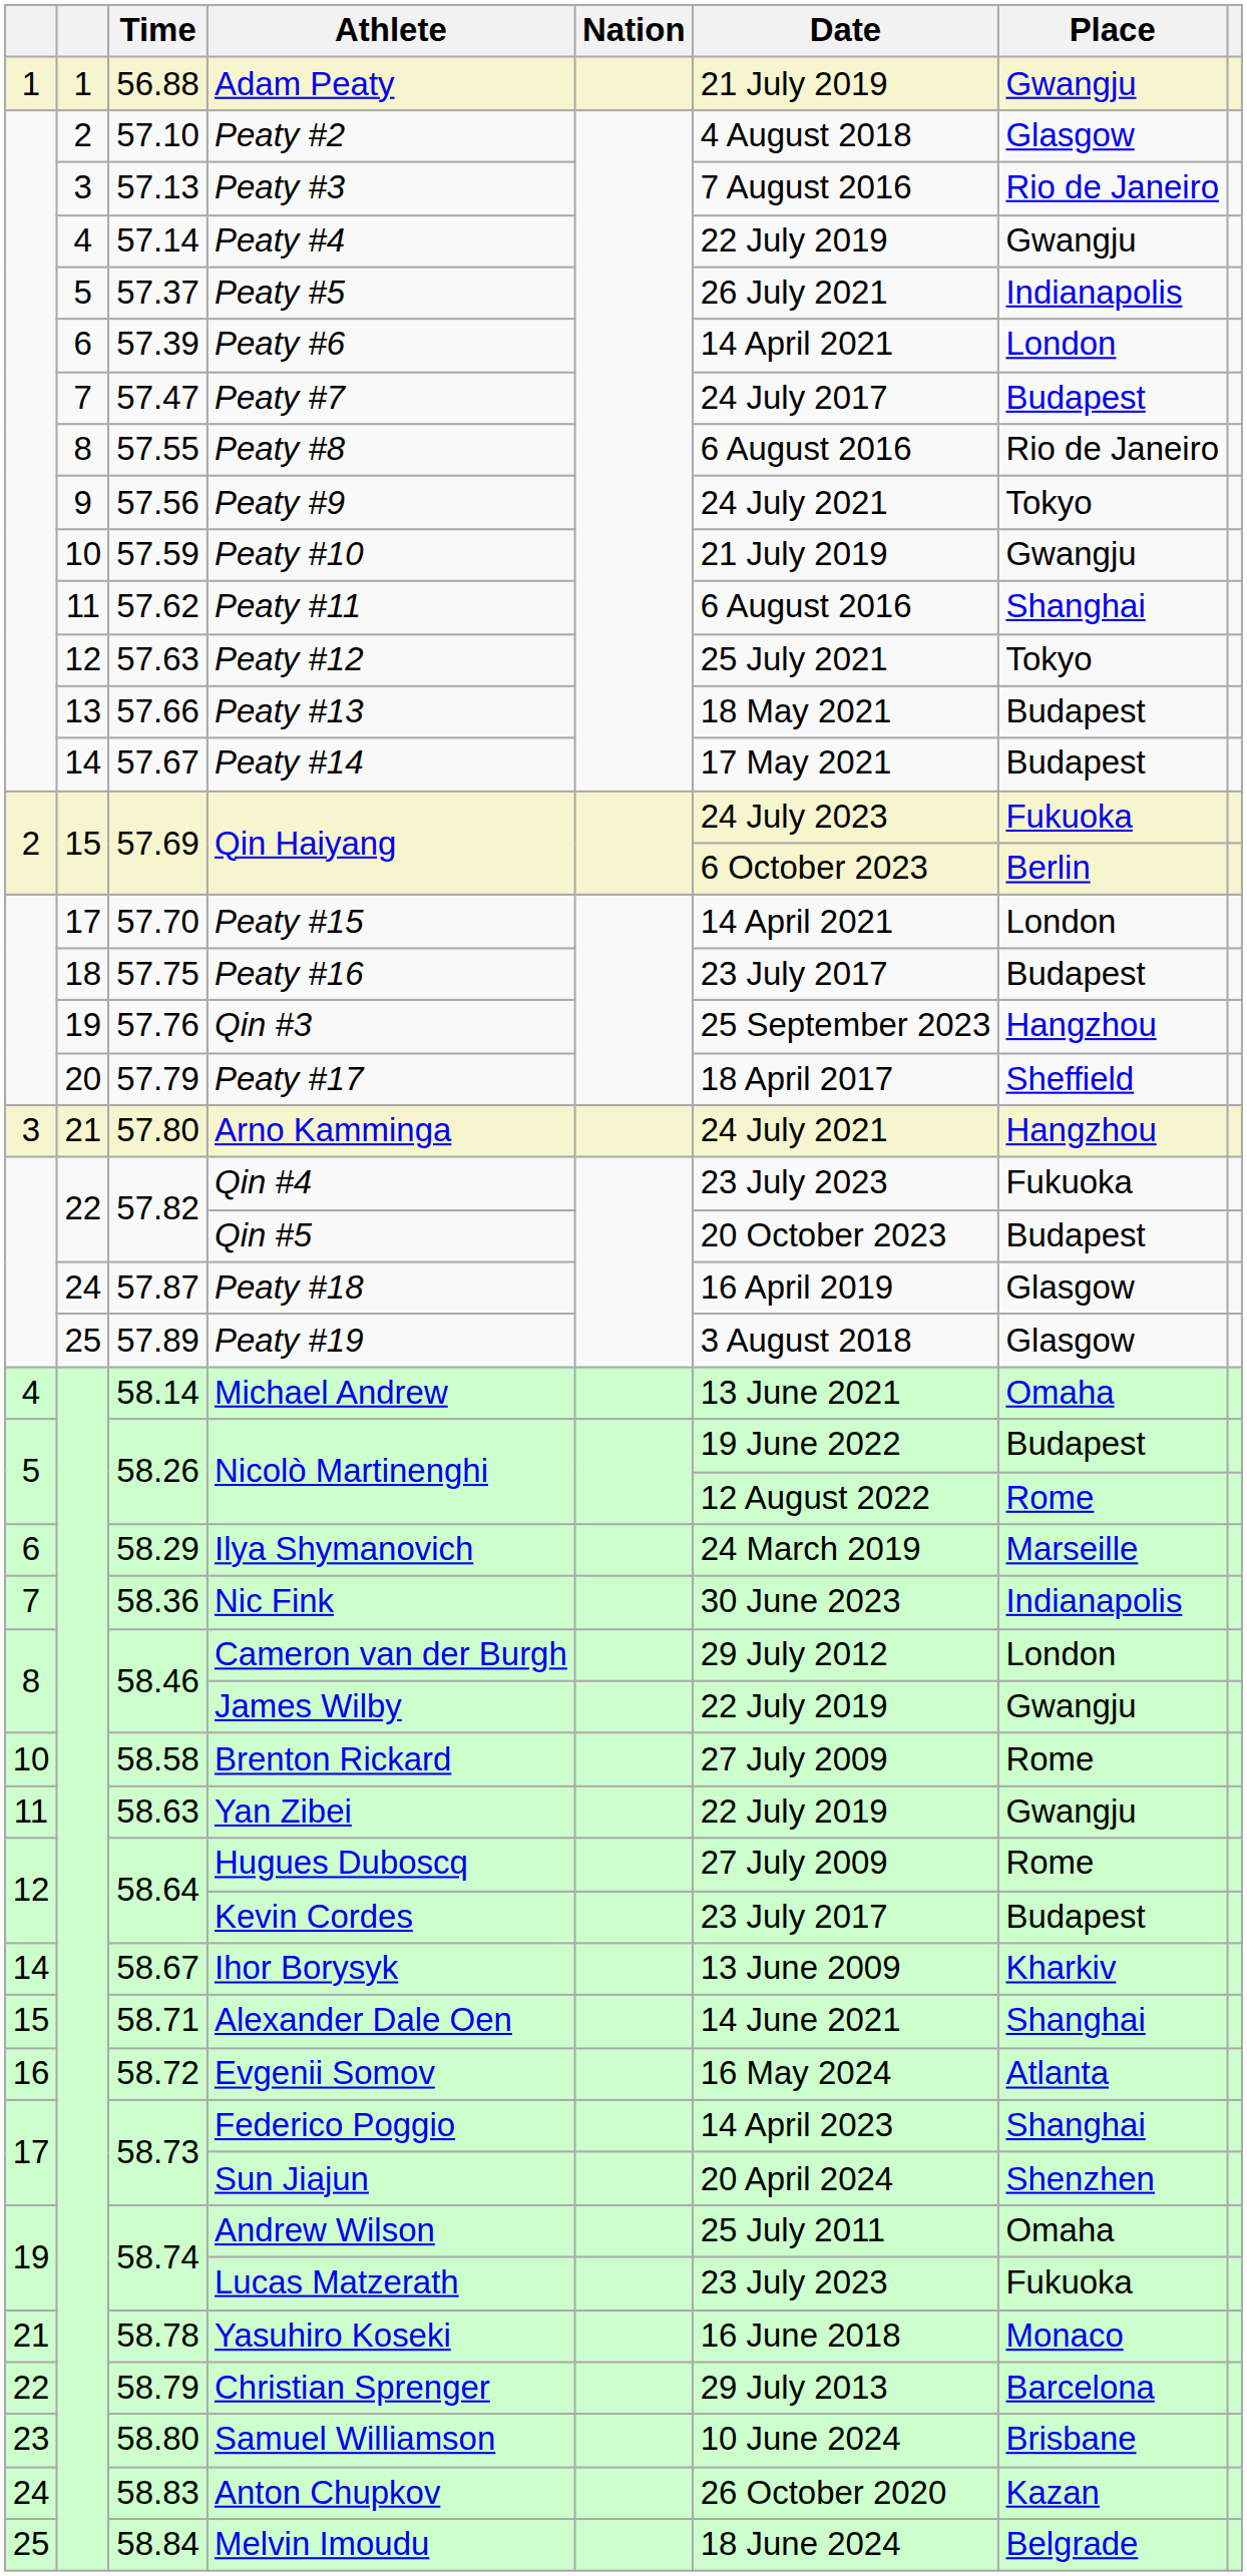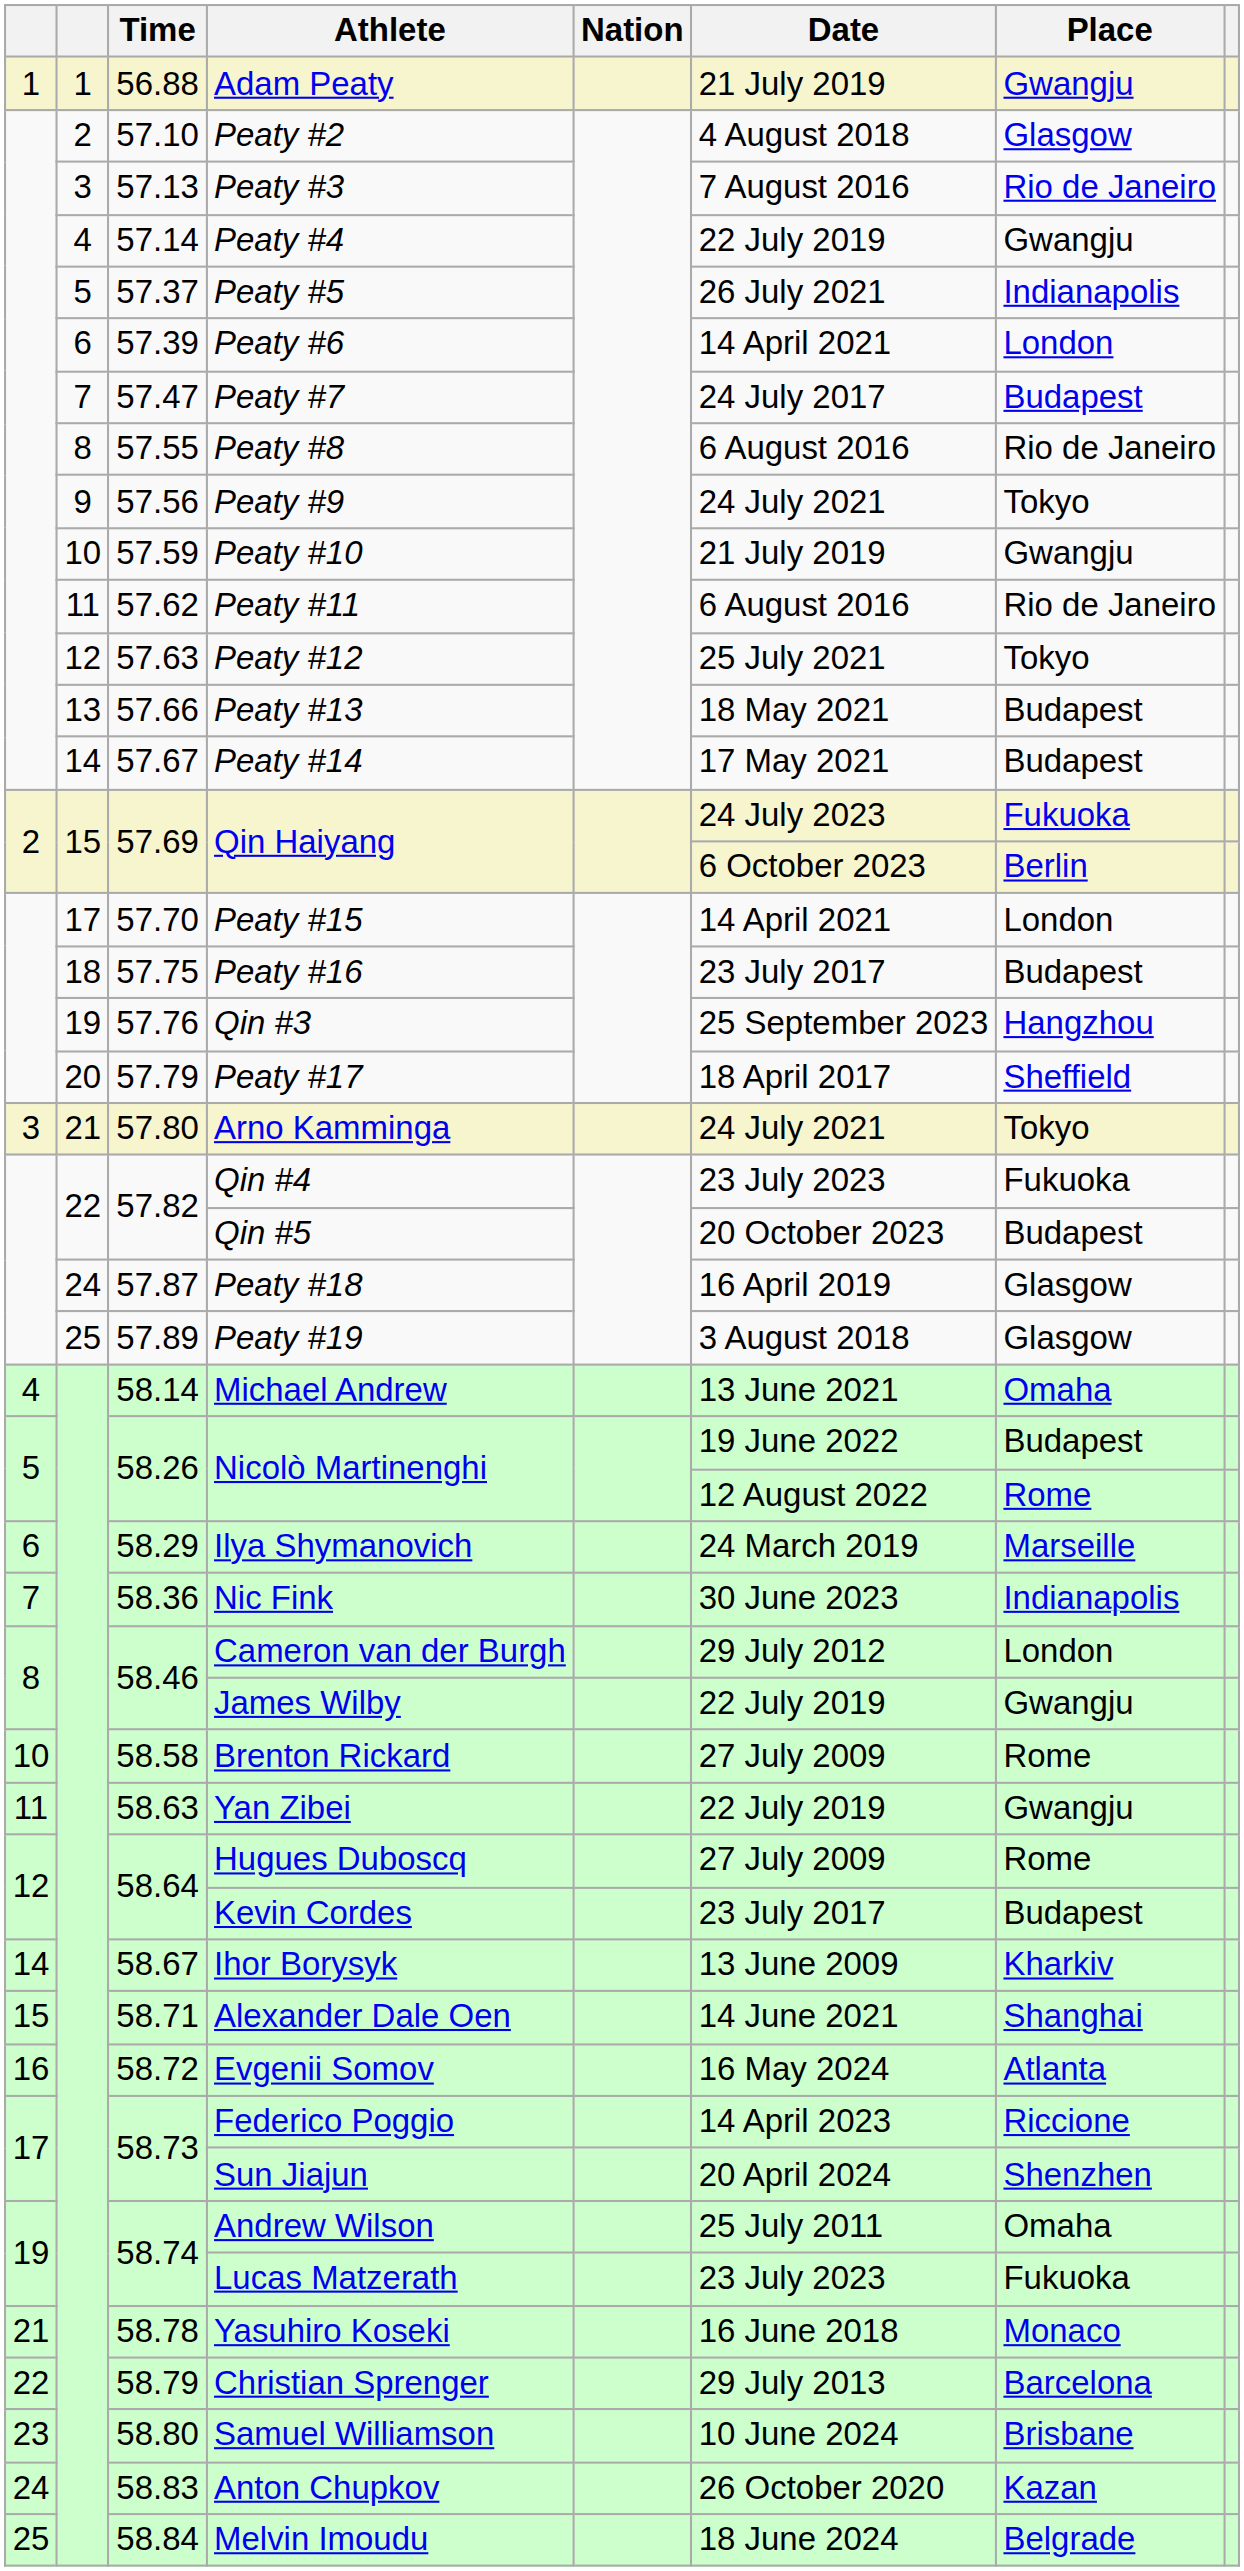Peaty #11 | Place: Shanghai -> Rio de Janeiro
Arno Kamminga | Place: Hangzhou -> Tokyo
Federico Poggio | Place: Shanghai -> Riccione
